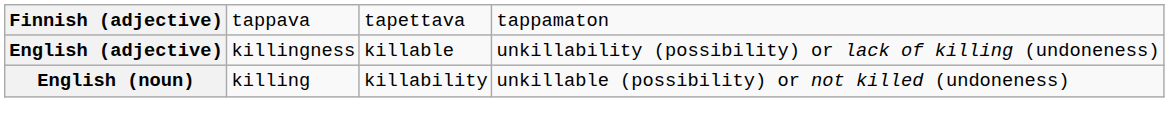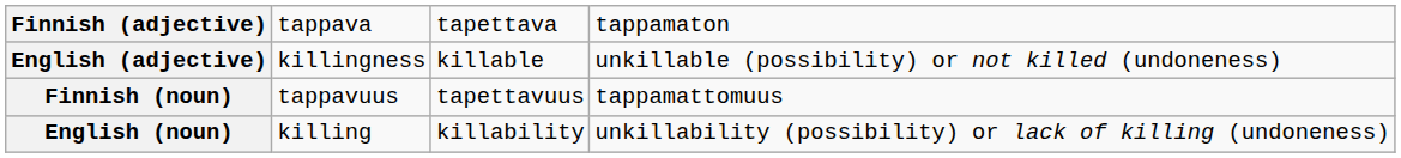English (adjective) | column 4: unkillability (possibility) or lack of killing (undoneness) -> unkillable (possibility) or not killed (undoneness)
+ row: Finnish (noun) | tappavuus | tapettavuus | tappamattomuus
English (noun) | column 4: unkillable (possibility) or not killed (undoneness) -> unkillability (possibility) or lack of killing (undoneness)
